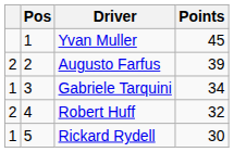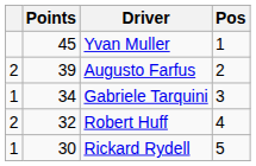columns swapped: Pos <-> Points
